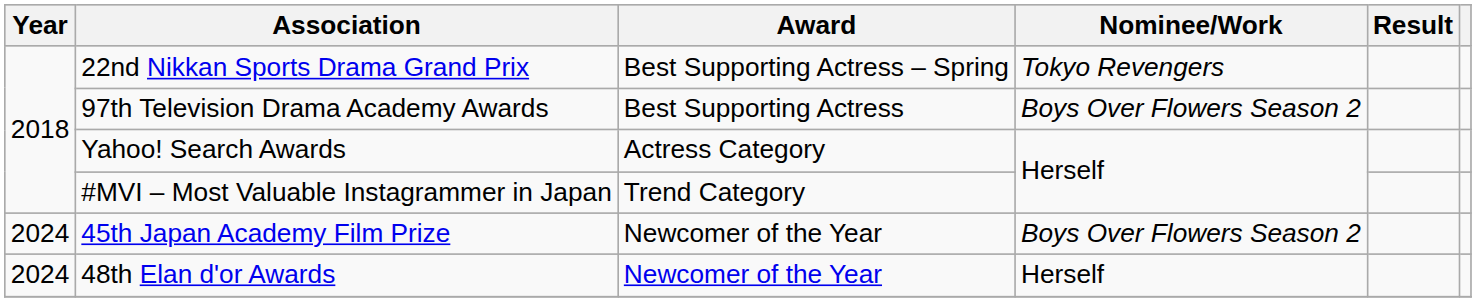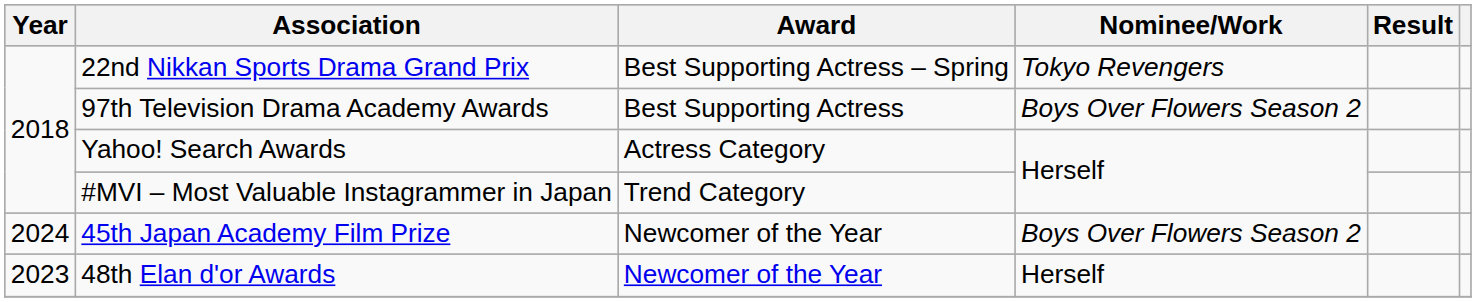48th Elan d'or Awards | Year: 2024 -> 2023
